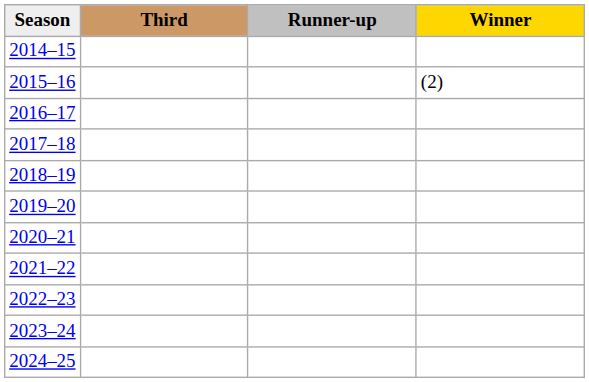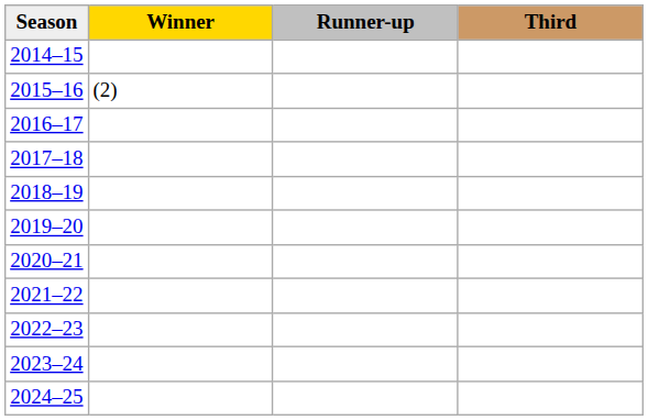columns swapped: Winner <-> Third
